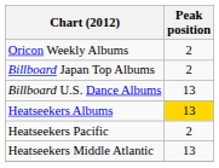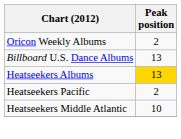- row: Billboard Japan Top Albums | 2
Heatseekers Middle Atlantic | Peak position: 13 -> 10
